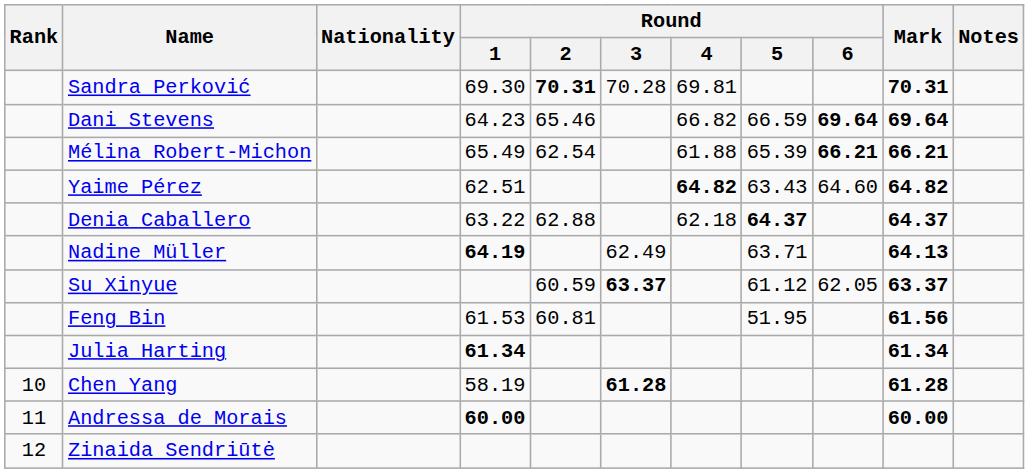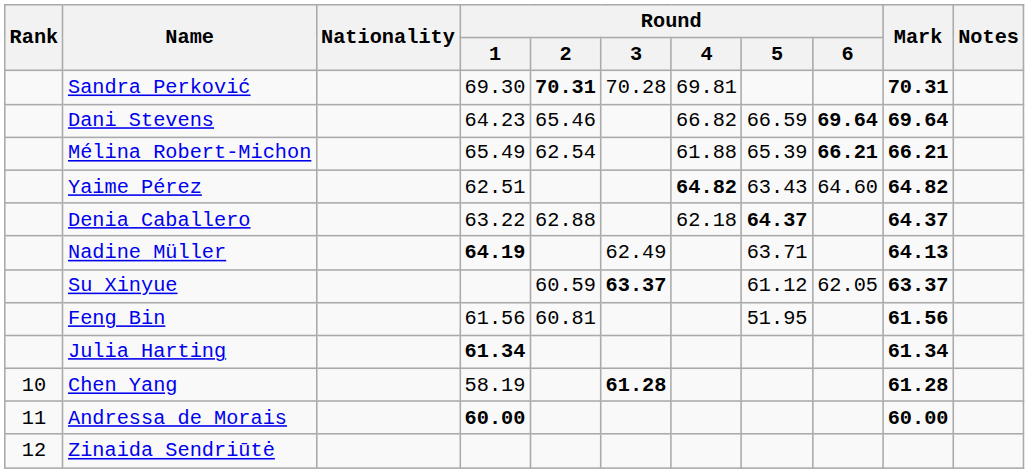Feng Bin | Round / 1: 61.53 -> 61.56
